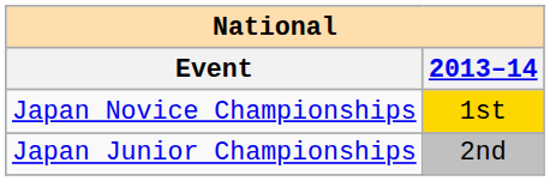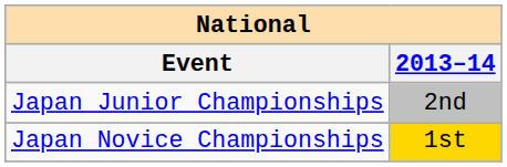rows swapped: Japan Junior Championships <-> Japan Novice Championships
